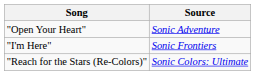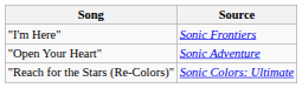rows swapped: "I'm Here" <-> "Open Your Heart"
